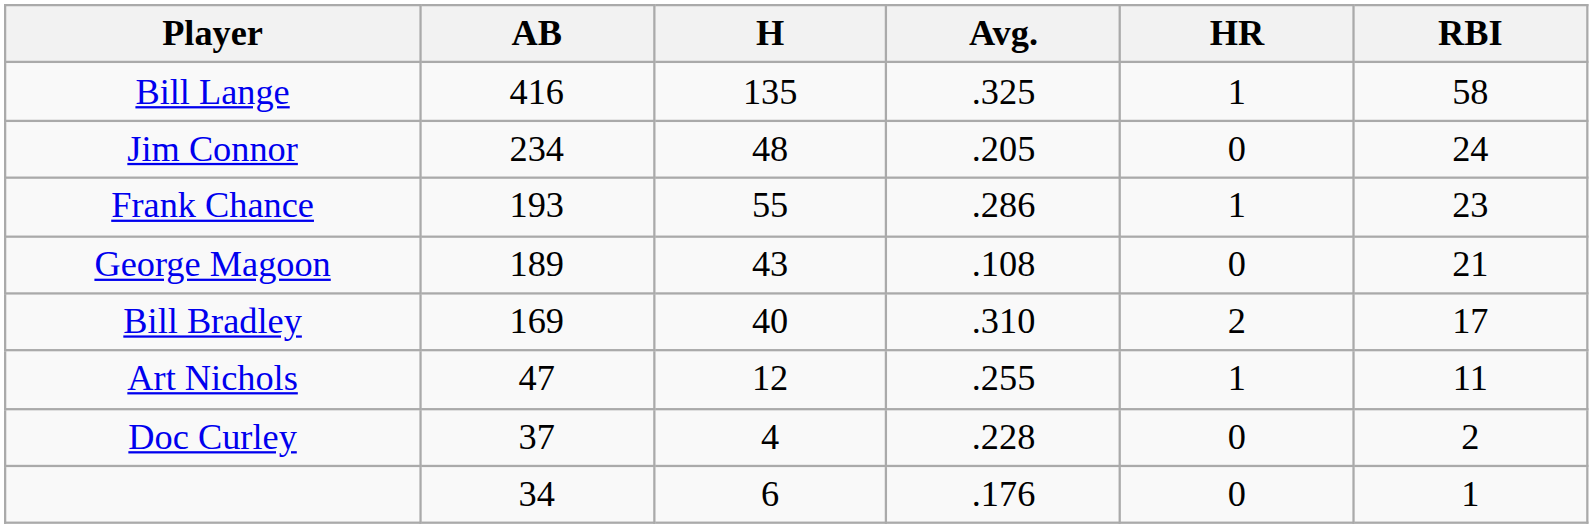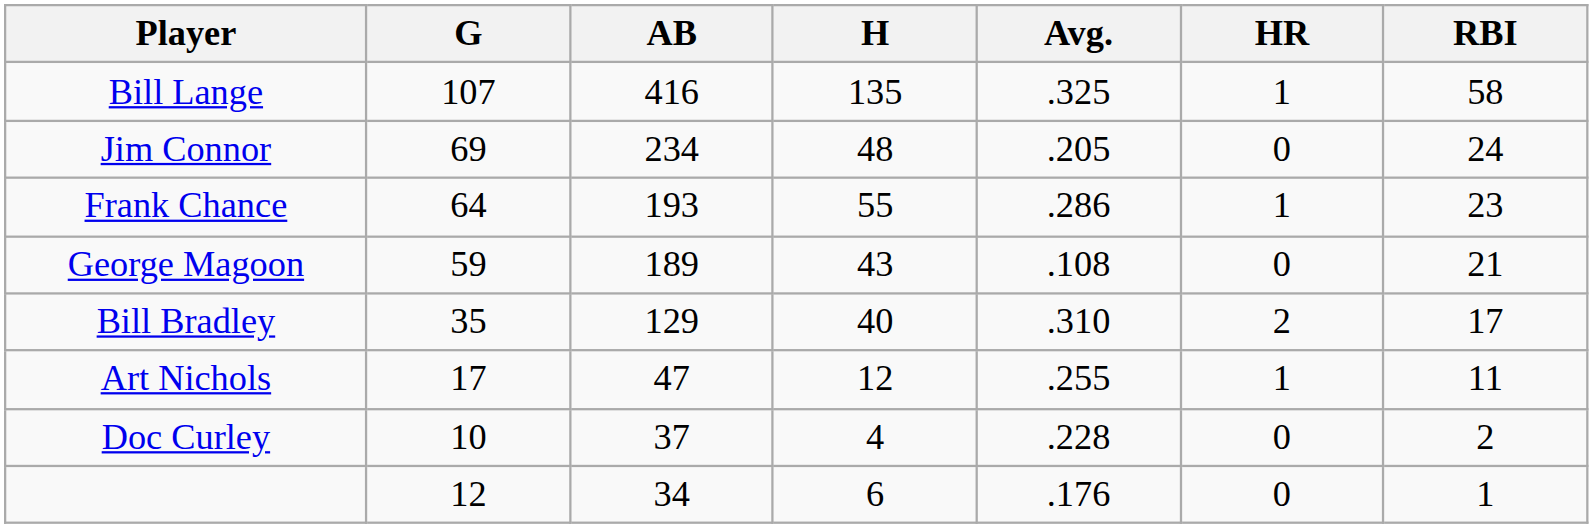+ column: G | 107 | 69 | 64 | 59 | 35 | 17 | 10 | 12
Bill Bradley | AB: 169 -> 129
